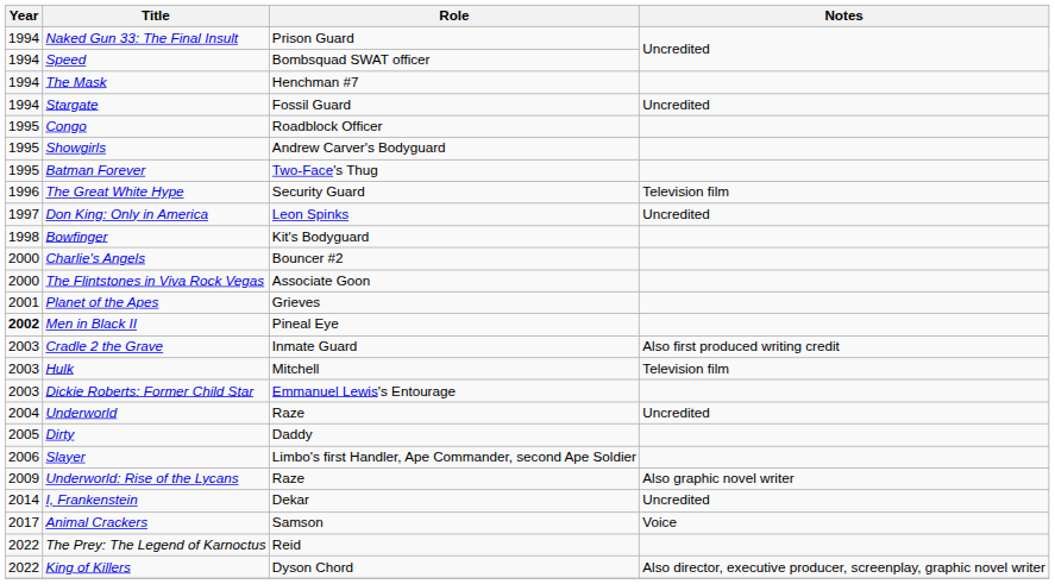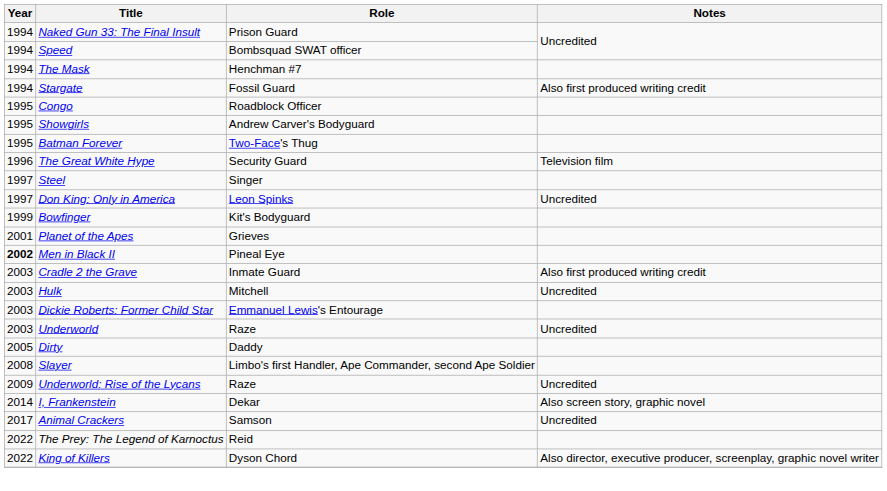Stargate | Notes: Uncredited -> Also first produced writing credit
+ row: 1997 | Steel | Singer
Bowfinger | Year: 1998 -> 1999
- row: 2000 | Charlie's Angels | Bouncer #2
- row: 2000 | The Flintstones in Viva Rock Vegas | Associate Goon
Hulk | Notes: Television film -> Uncredited
Underworld | Year: 2004 -> 2003
Slayer | Year: 2006 -> 2008
Underworld: Rise of the Lycans | Notes: Also graphic novel writer -> Uncredited
I, Frankenstein | Notes: Uncredited -> Also screen story, graphic novel
Animal Crackers | Notes: Voice -> Uncredited
